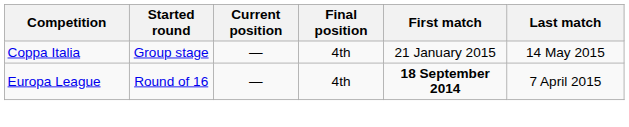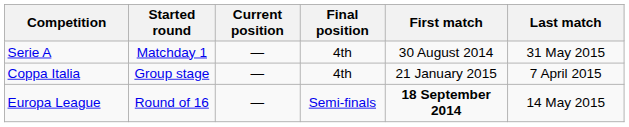+ row: Serie A | Matchday 1 | — | 4th | 30 August 2014 | 31 May 2015
Coppa Italia | Last match: 14 May 2015 -> 7 April 2015
Europa League | Final position: 4th -> Semi-finals
Europa League | Last match: 7 April 2015 -> 14 May 2015
